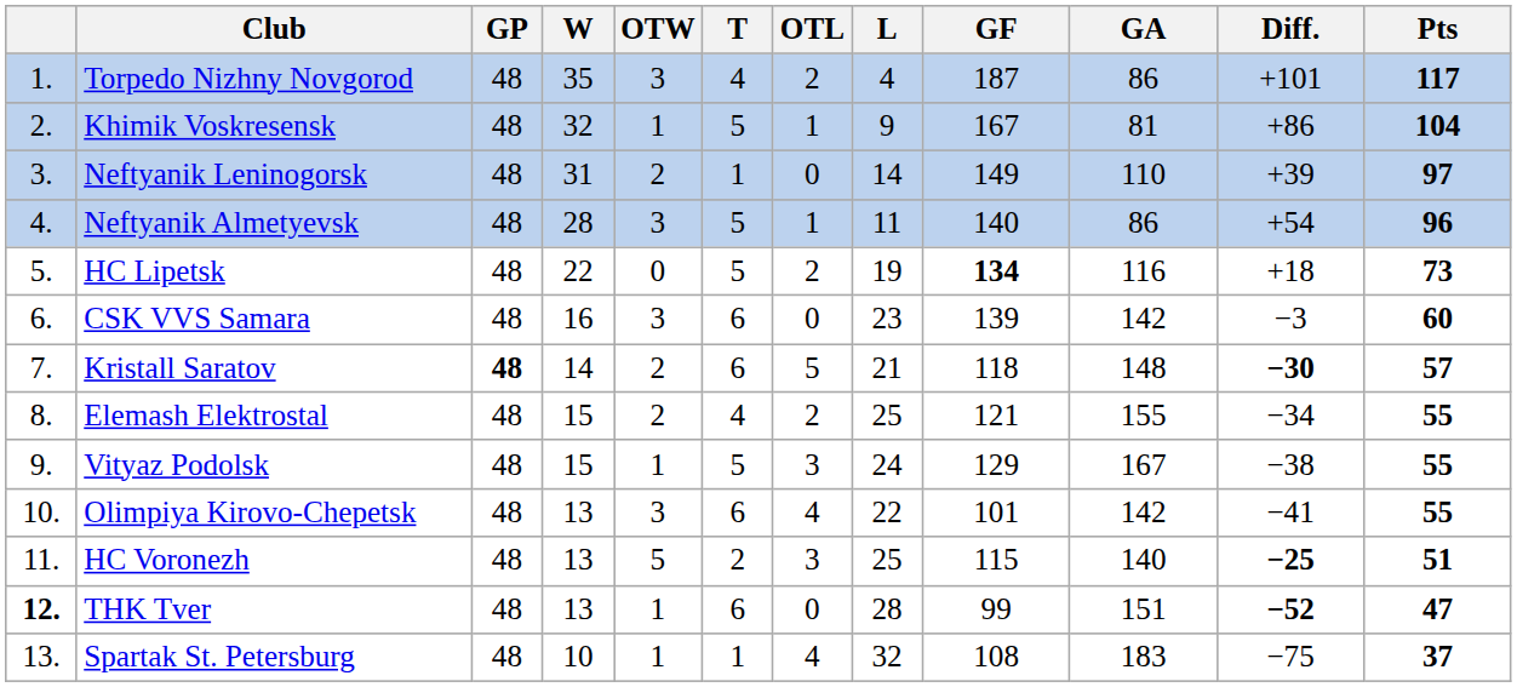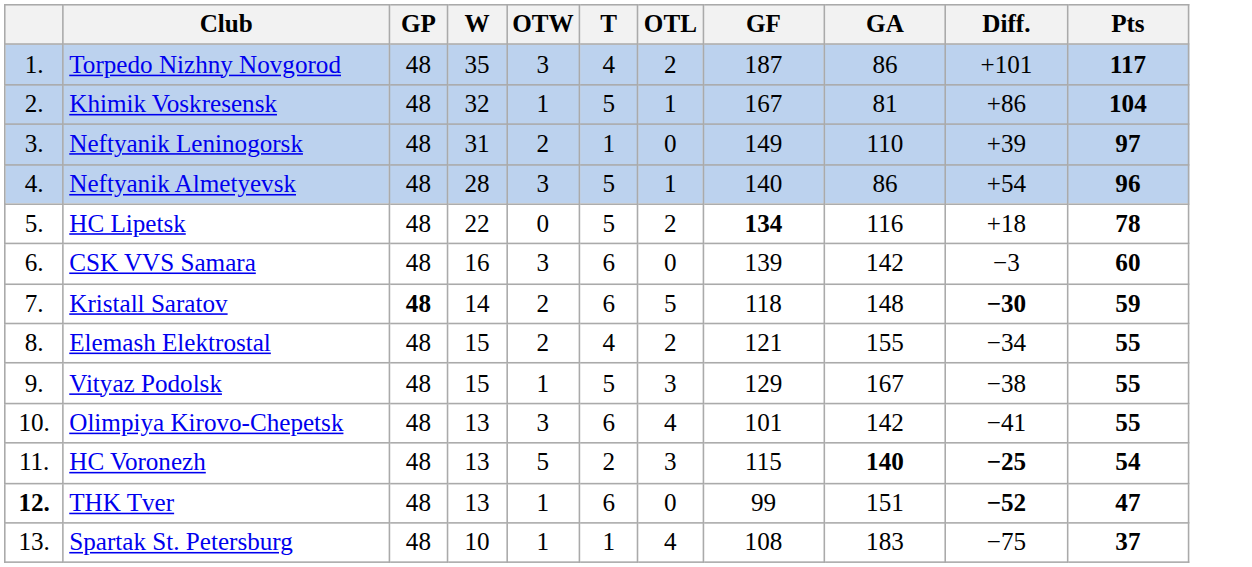- column: L | 4 | 9 | 14 | 11 | 19 | 23 | 21 | 25 | 24 | 22 | 25 | 28 | 32
HC Lipetsk | Pts: 73 -> 78
Kristall Saratov | Pts: 57 -> 59
HC Voronezh | GA: normal -> bold
HC Voronezh | Pts: 51 -> 54
